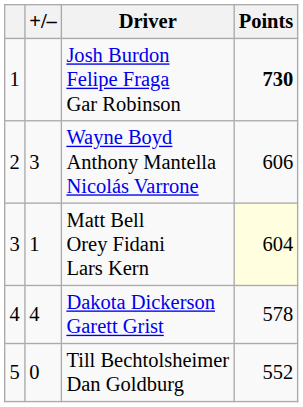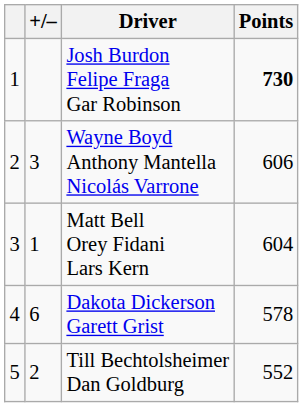Matt Bell Orey Fidani Lars Kern | Points: lightyellow background -> no background
Dakota Dickerson Garett Grist | +/–: 4 -> 6
Till Bechtolsheimer Dan Goldburg | +/–: 0 -> 2
